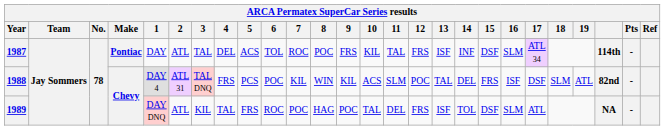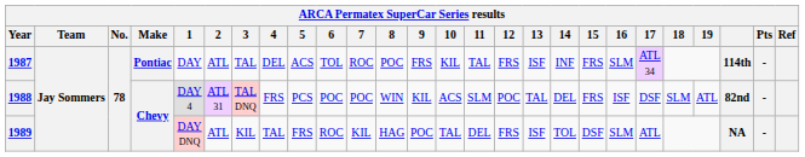1987 | 15: DSF -> FRS
1988 | 7: KIL -> POC
1989 | 7: POC -> KIL
